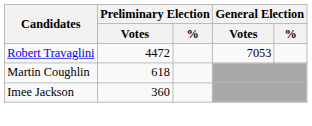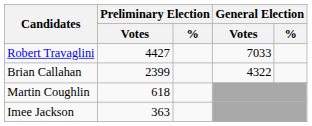Robert Travaglini | Preliminary Election / Votes: 4472 -> 4427
Robert Travaglini | General Election / Votes: 7053 -> 7033
+ row: Brian Callahan | 2399 | 4322
Imee Jackson | Preliminary Election / Votes: 360 -> 363
